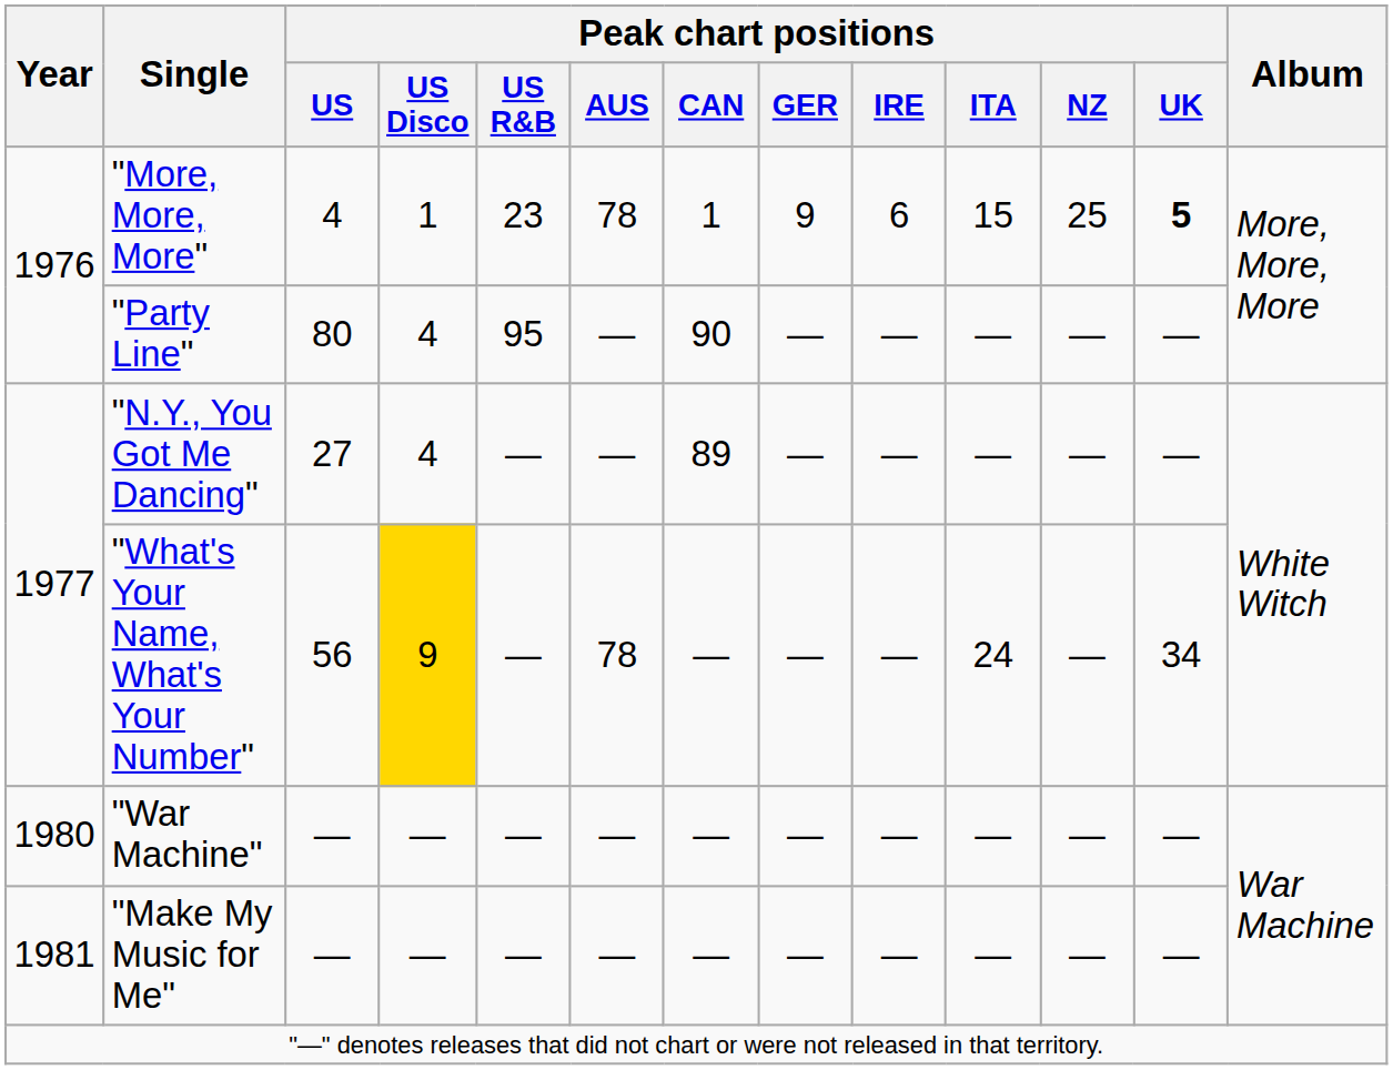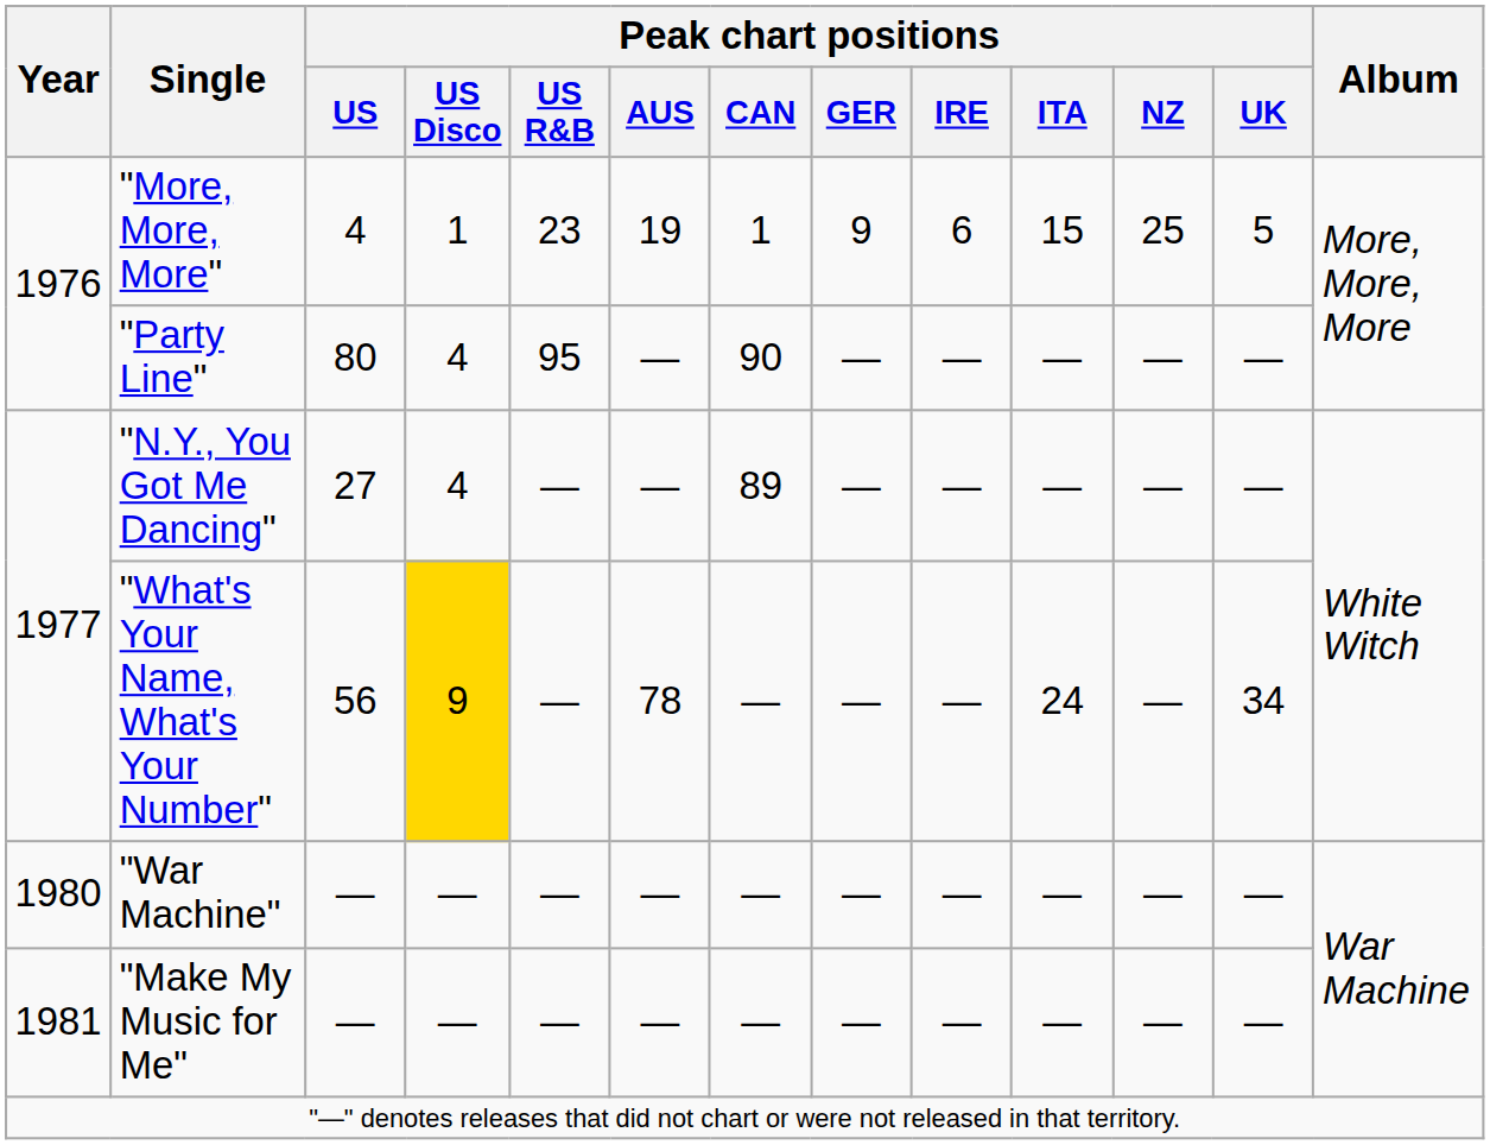"More, More, More" | Peak chart positions / AUS: 78 -> 19
"More, More, More" | Peak chart positions / UK: bold -> normal
